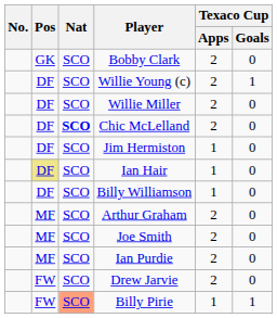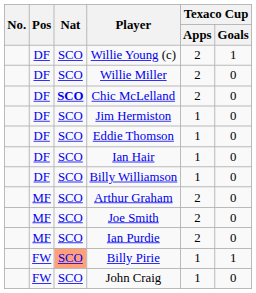- row: GK | SCO | Bobby Clark | 2 | 0
+ row: DF | SCO | Eddie Thomson | 1 | 0
Ian Hair | Pos: khaki background -> no background
- row: FW | SCO | Drew Jarvie | 2 | 0
+ row: FW | SCO | John Craig | 1 | 0
